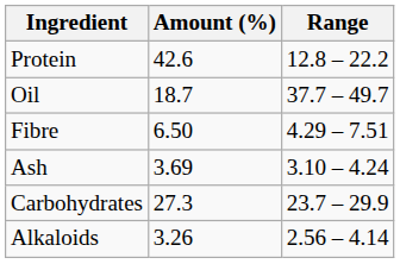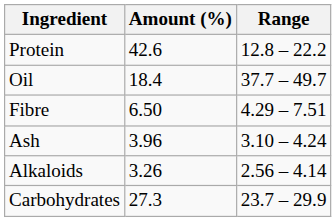Oil | Amount (%): 18.7 -> 18.4
Ash | Amount (%): 3.69 -> 3.96
rows swapped: Carbohydrates <-> Alkaloids
